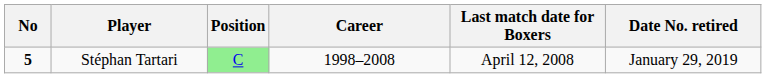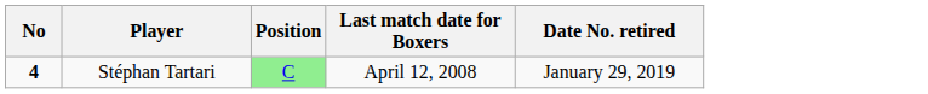- column: Career | 1998–2008
Stéphan Tartari | No: 5 -> 4
